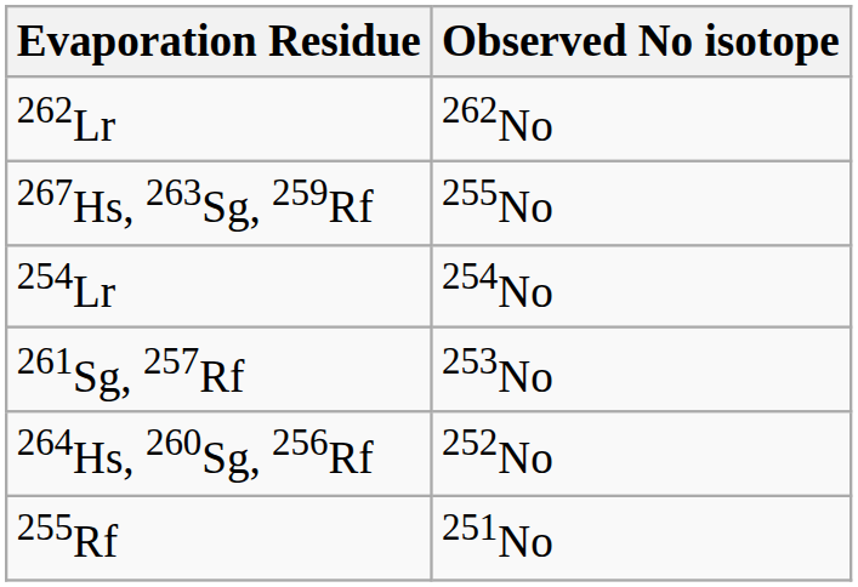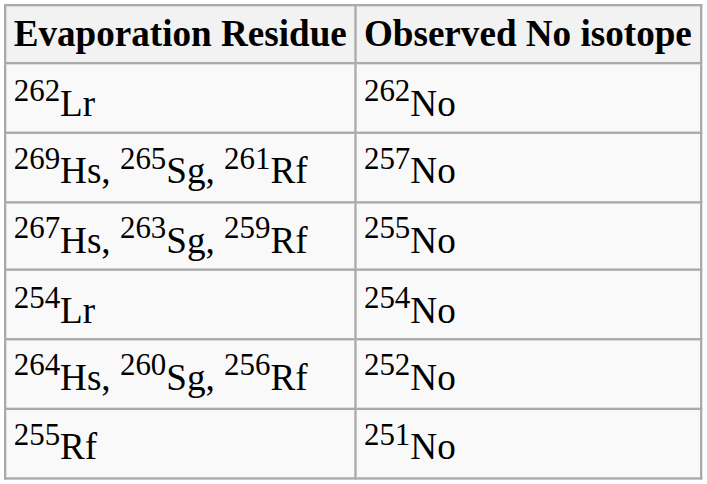+ row: 269Hs, 265Sg, 261Rf | 257No
- row: 261Sg, 257Rf | 253No
